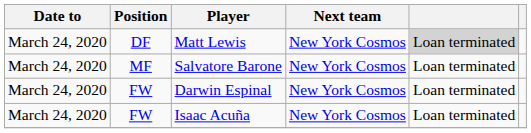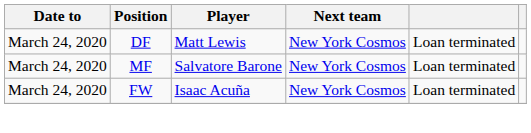Matt Lewis | column 5: lightgrey background -> no background
- row: March 24, 2020 | FW | Darwin Espinal | New York Cosmos | Loan terminated
